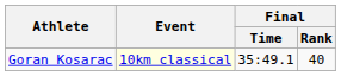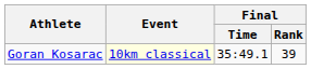Goran Kosarac | Final / Rank: 40 -> 39
